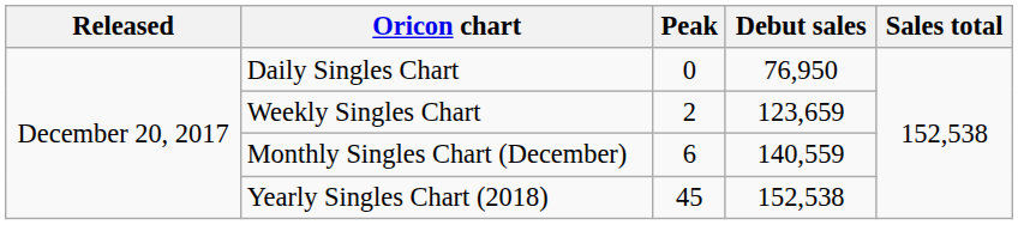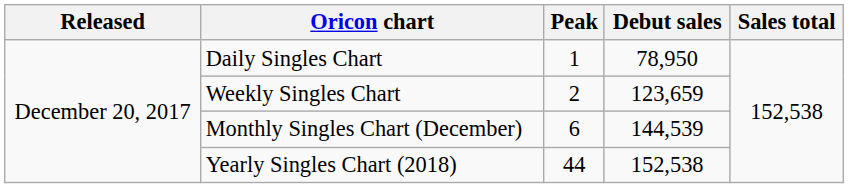Daily Singles Chart | Peak: 0 -> 1
Daily Singles Chart | Debut sales: 76,950 -> 78,950
Monthly Singles Chart (December) | Debut sales: 140,559 -> 144,539
Yearly Singles Chart (2018) | Peak: 45 -> 44
